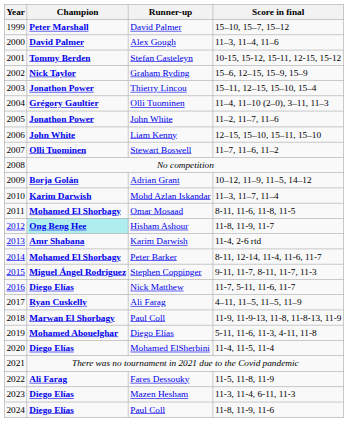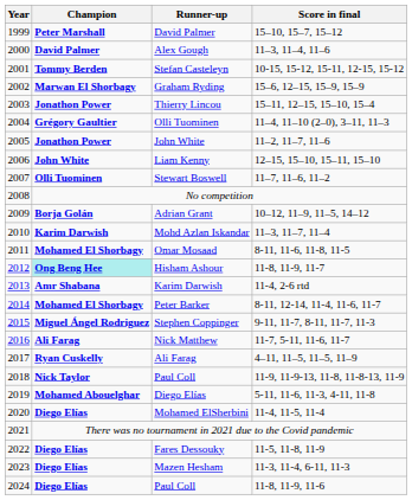Graham Ryding | Champion: Nick Taylor -> Marwan El Shorbagy
Nick Matthew | Champion: Diego Elías -> Ali Farag
2018 / Paul Coll | Champion: Marwan El Shorbagy -> Nick Taylor
Fares Dessouky | Champion: Ali Farag -> Diego Elías
